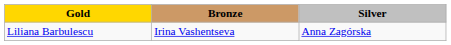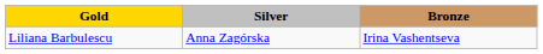columns swapped: Silver <-> Bronze
